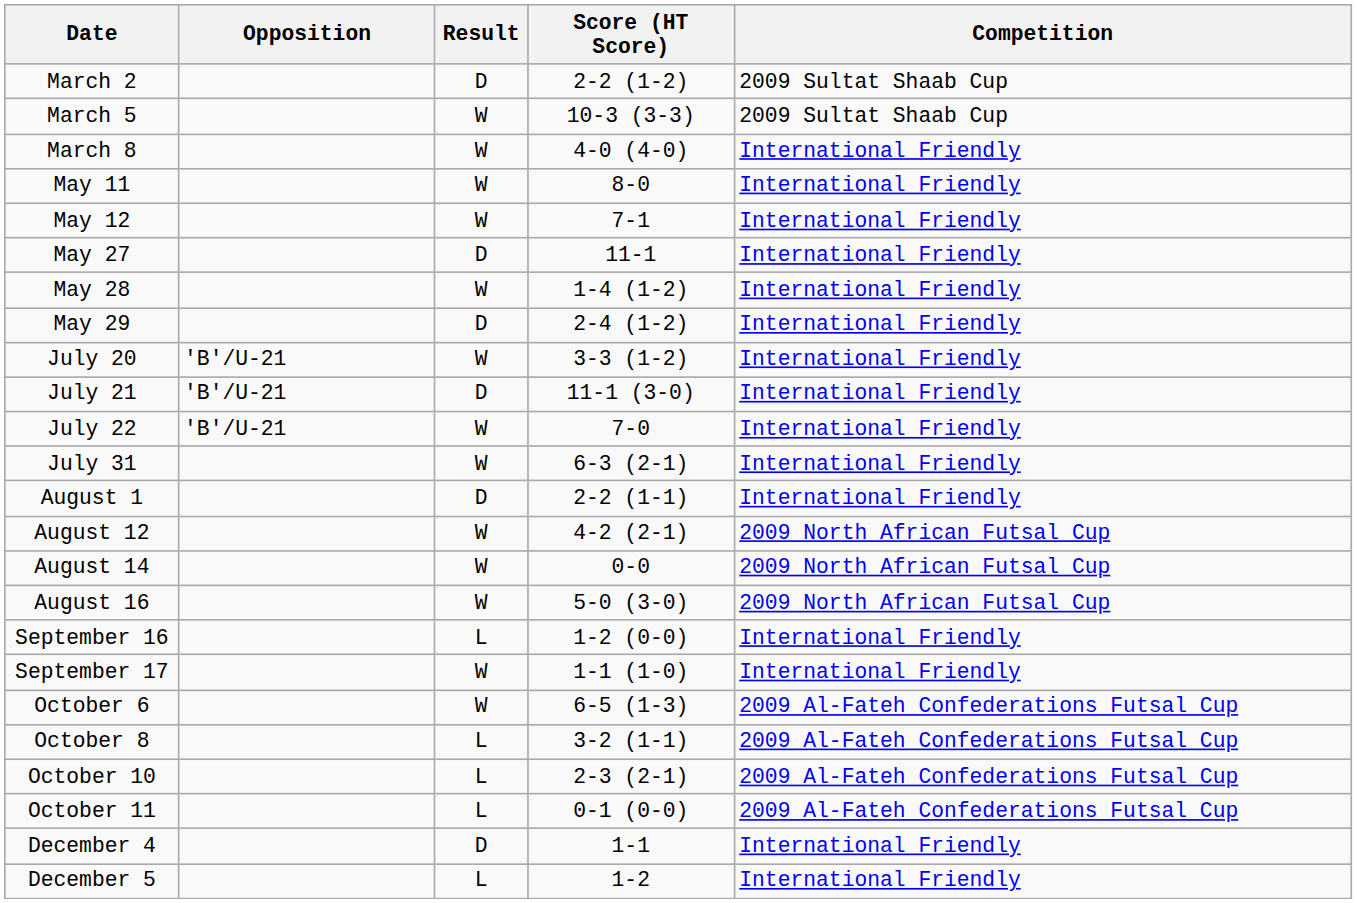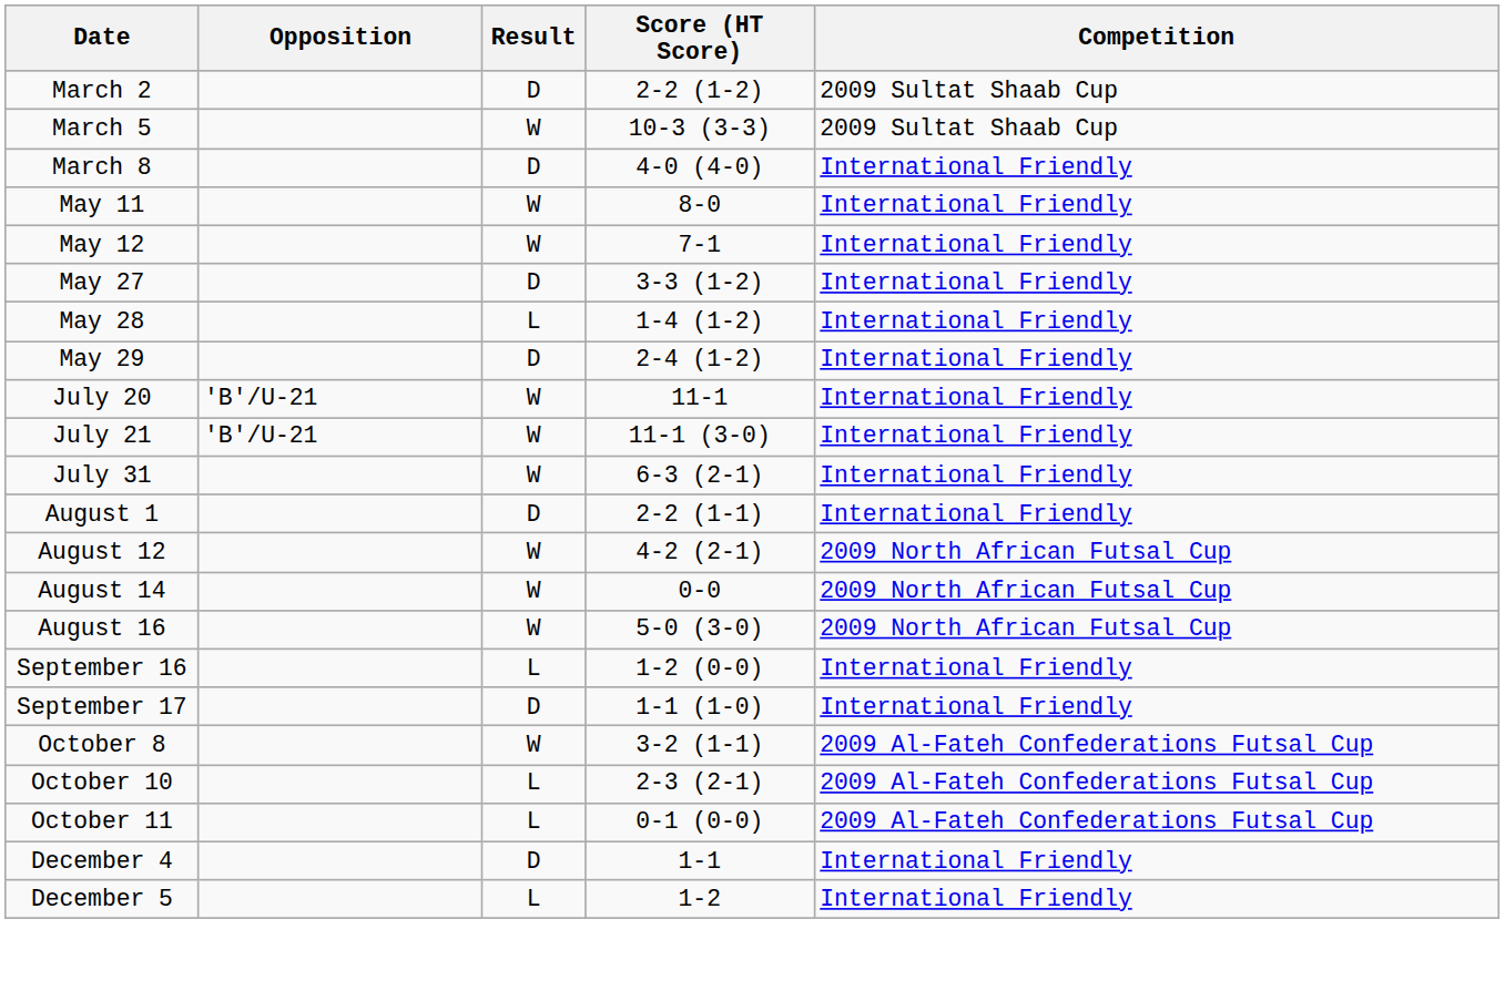March 8 | Result: W -> D
May 27 | Score (HT Score): 11-1 -> 3-3 (1-2)
May 28 | Result: W -> L
July 20 | Score (HT Score): 3-3 (1-2) -> 11-1
July 21 | Result: D -> W
- row: July 22 | 'B'/U-21 | W | 7-0 | International Friendly
September 17 | Result: W -> D
- row: October 6 | W | 6-5 (1-3) | 2009 Al-Fateh Confederations Futsal Cup
October 8 | Result: L -> W
